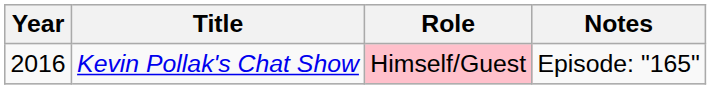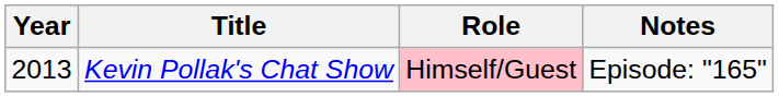Kevin Pollak's Chat Show | Year: 2016 -> 2013
